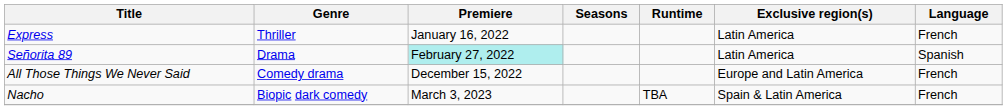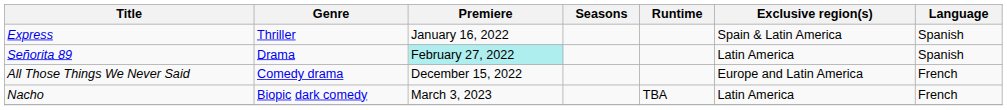Express | Exclusive region(s): Latin America -> Spain & Latin America
Express | Language: French -> Spanish
Nacho | Exclusive region(s): Spain & Latin America -> Latin America
